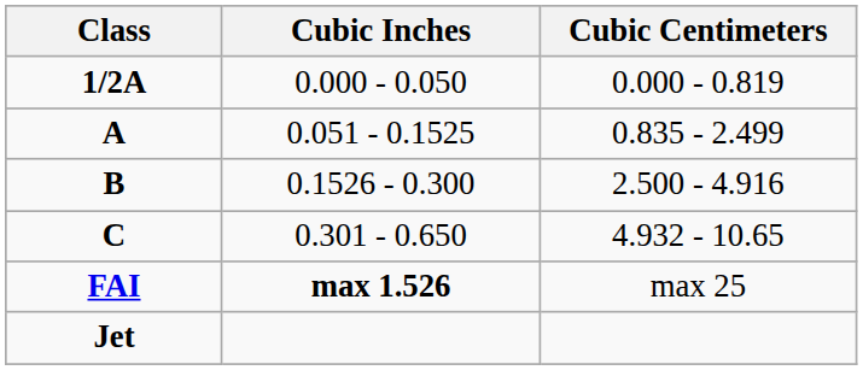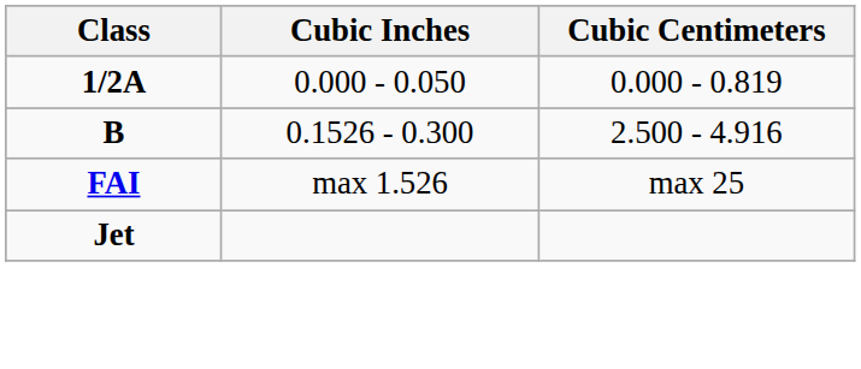- row: A | 0.051 - 0.1525 | 0.835 - 2.499
- row: C | 0.301 - 0.650 | 4.932 - 10.65
FAI | Cubic Inches: bold -> normal
